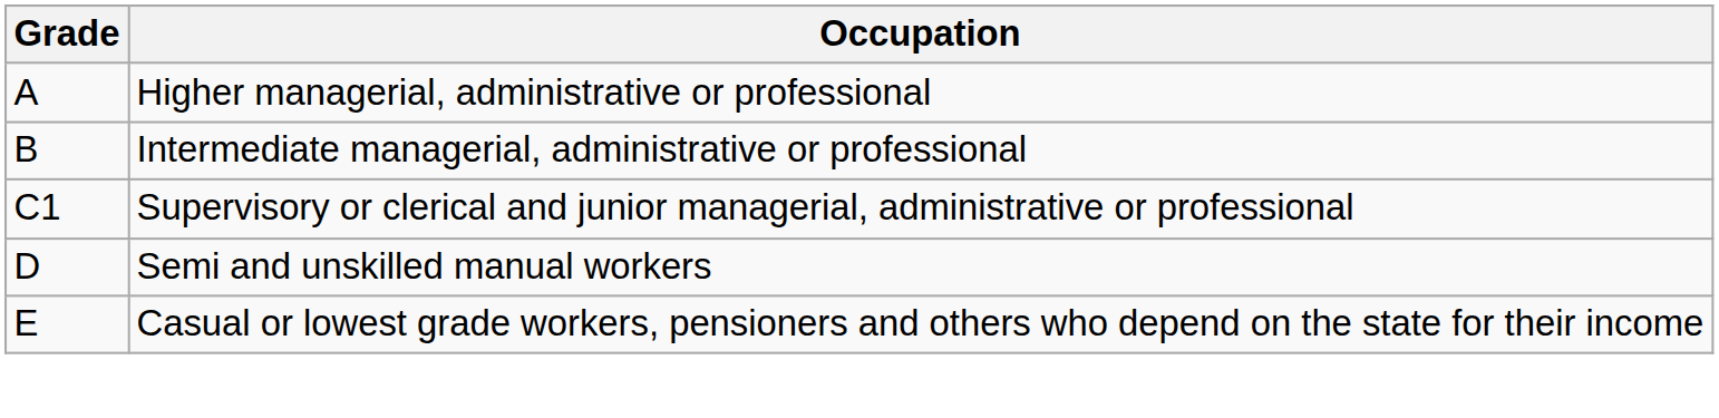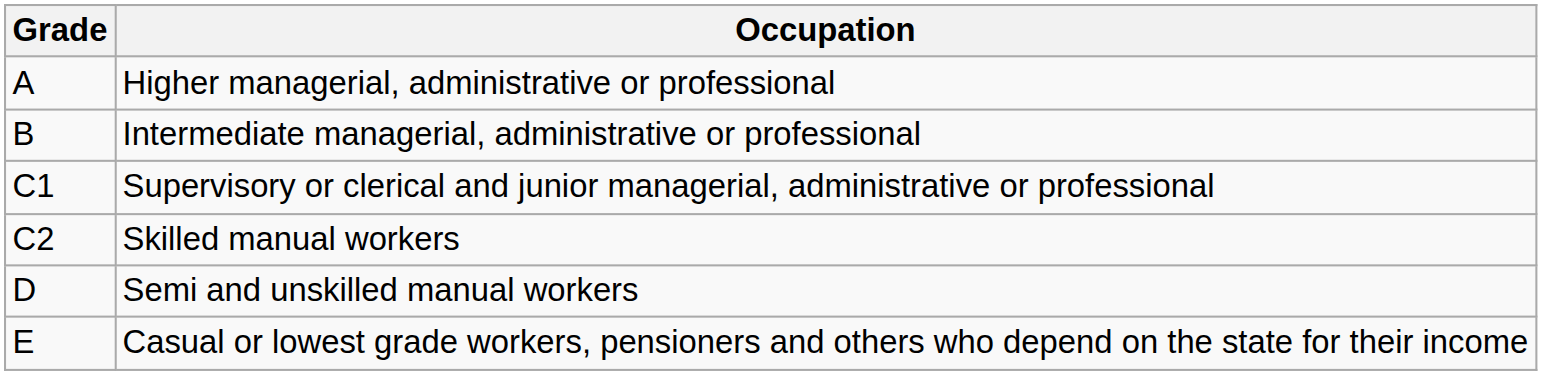+ row: C2 | Skilled manual workers
